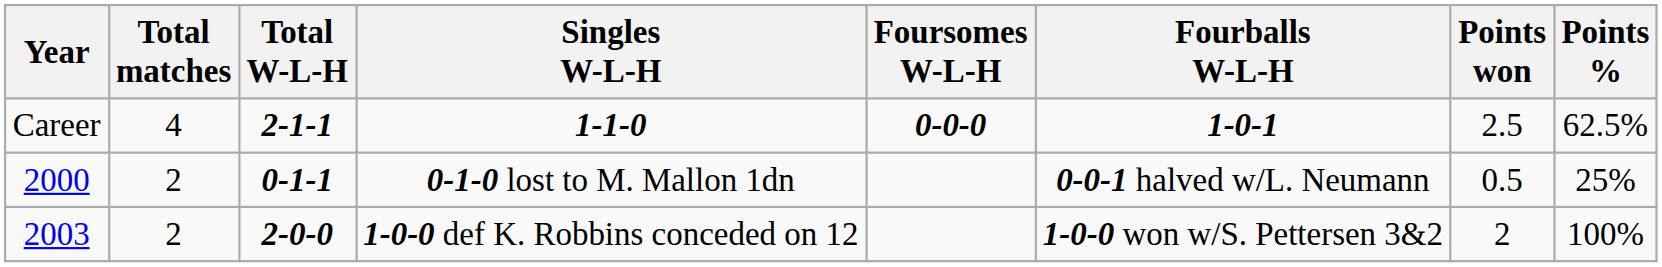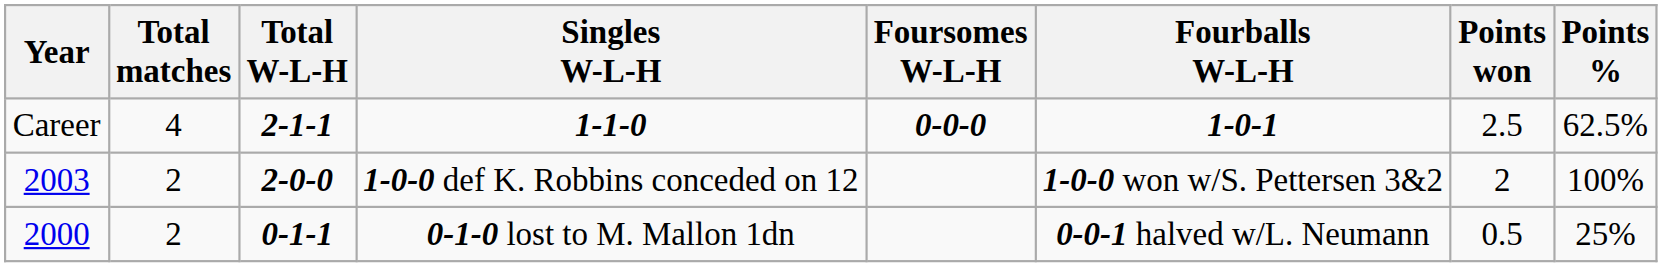rows swapped: 0-1-0 lost to M. Mallon 1dn <-> 1-0-0 def K. Robbins conceded on 12
